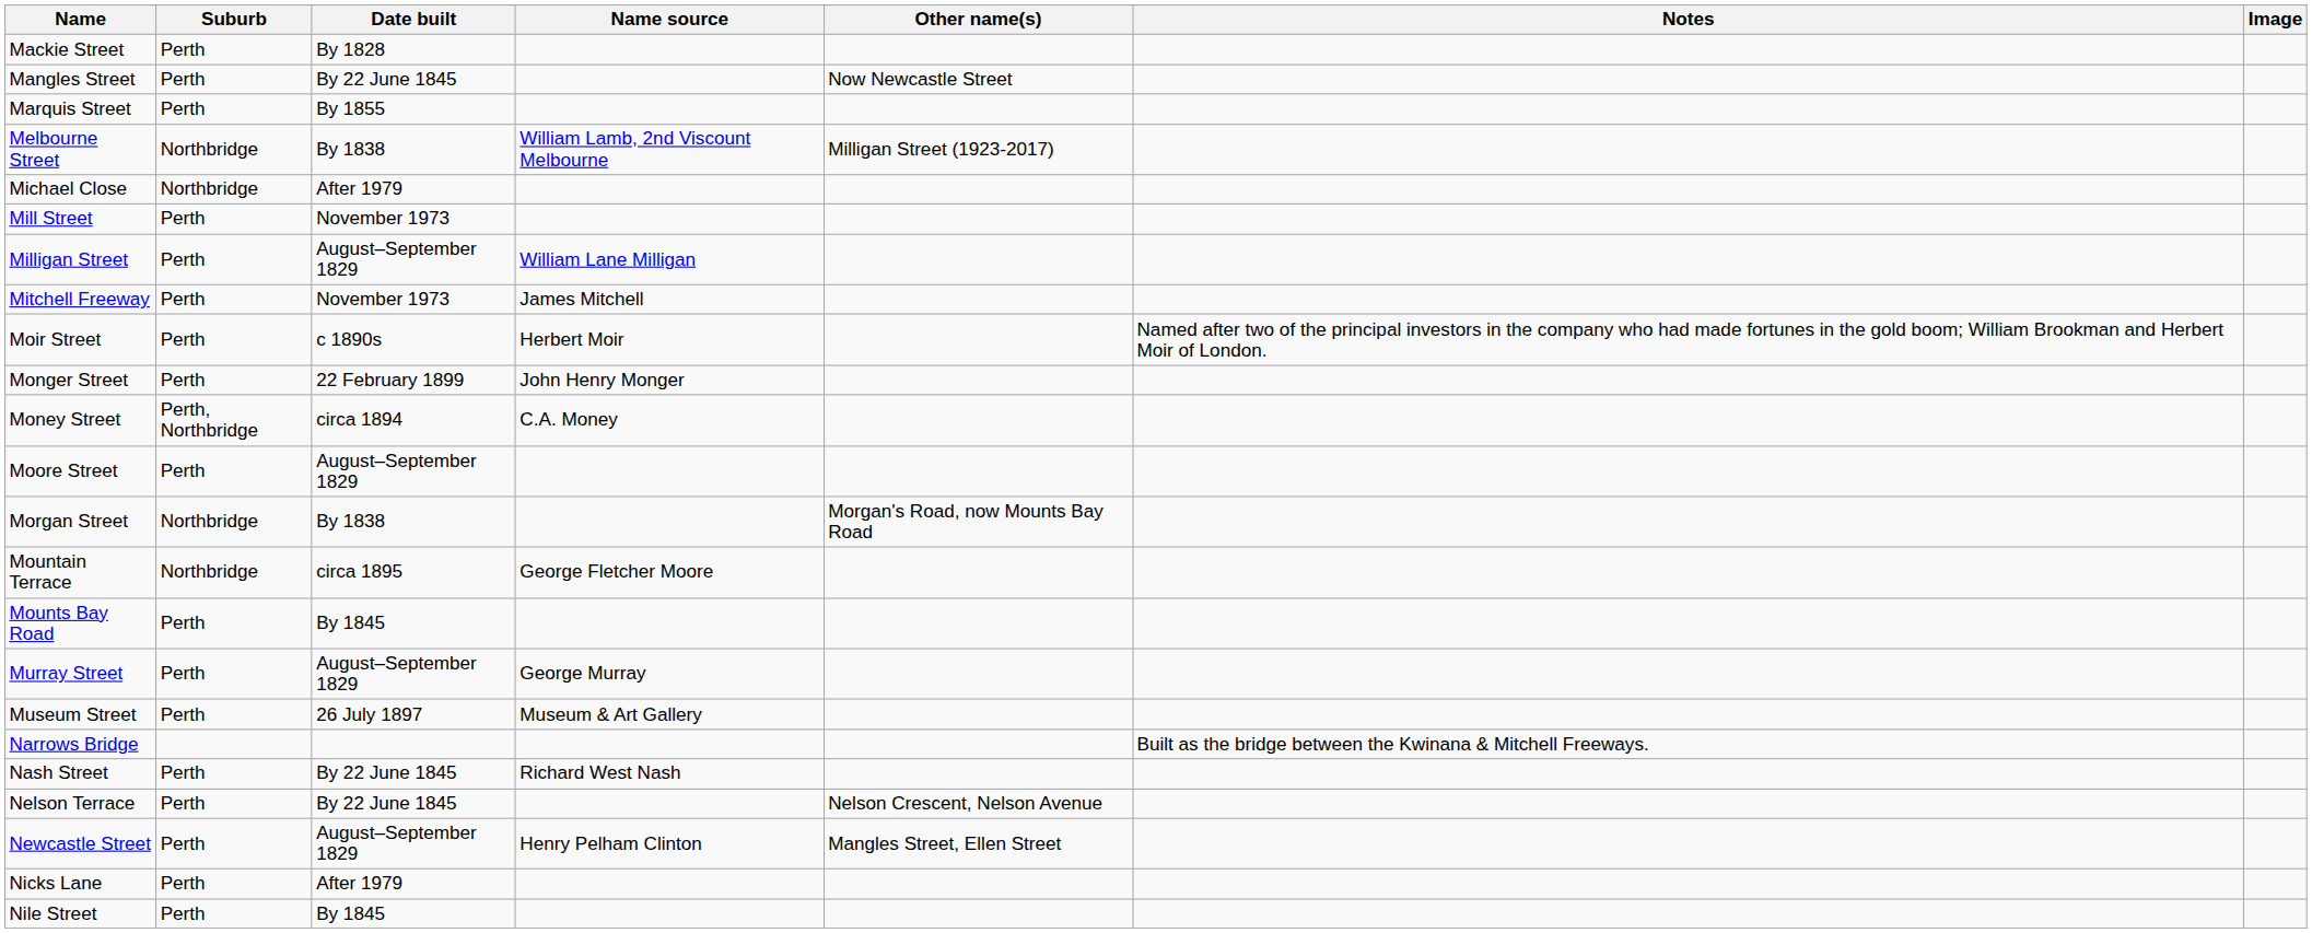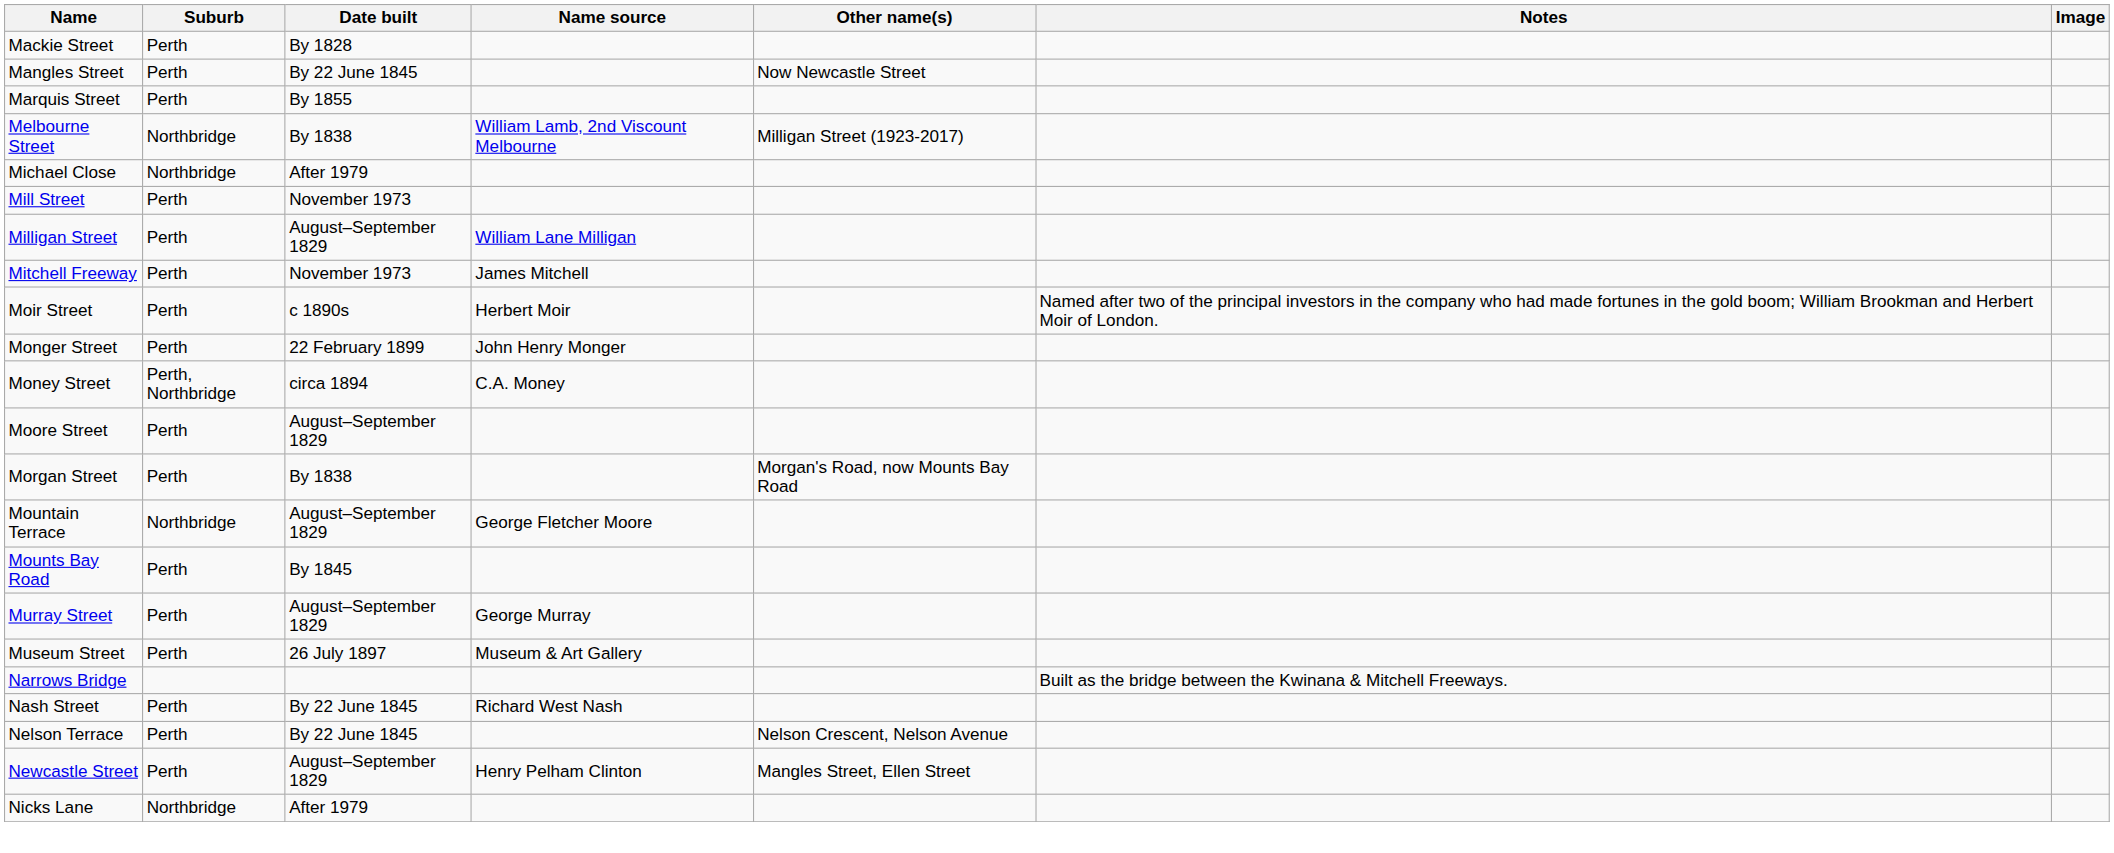Morgan Street | Suburb: Northbridge -> Perth
Mountain Terrace | Date built: circa 1895 -> August–September 1829
Nicks Lane | Suburb: Perth -> Northbridge
- row: Nile Street | Perth | By 1845
